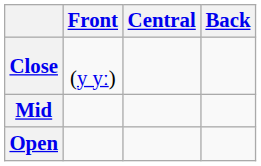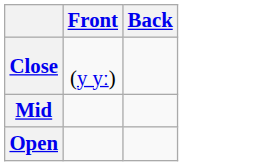- column: Central
